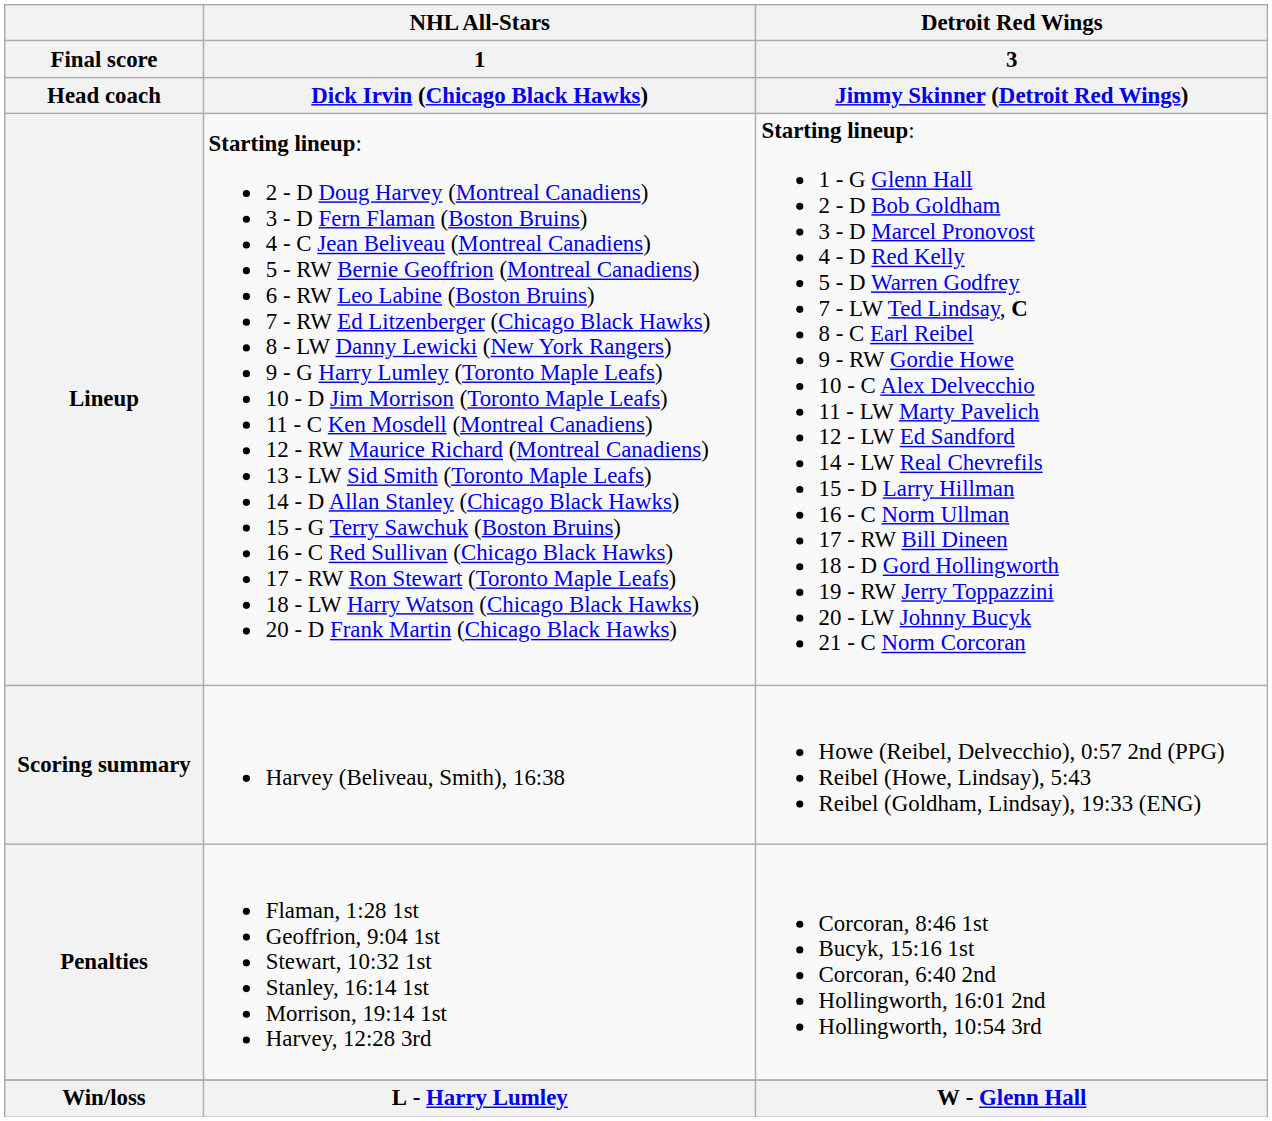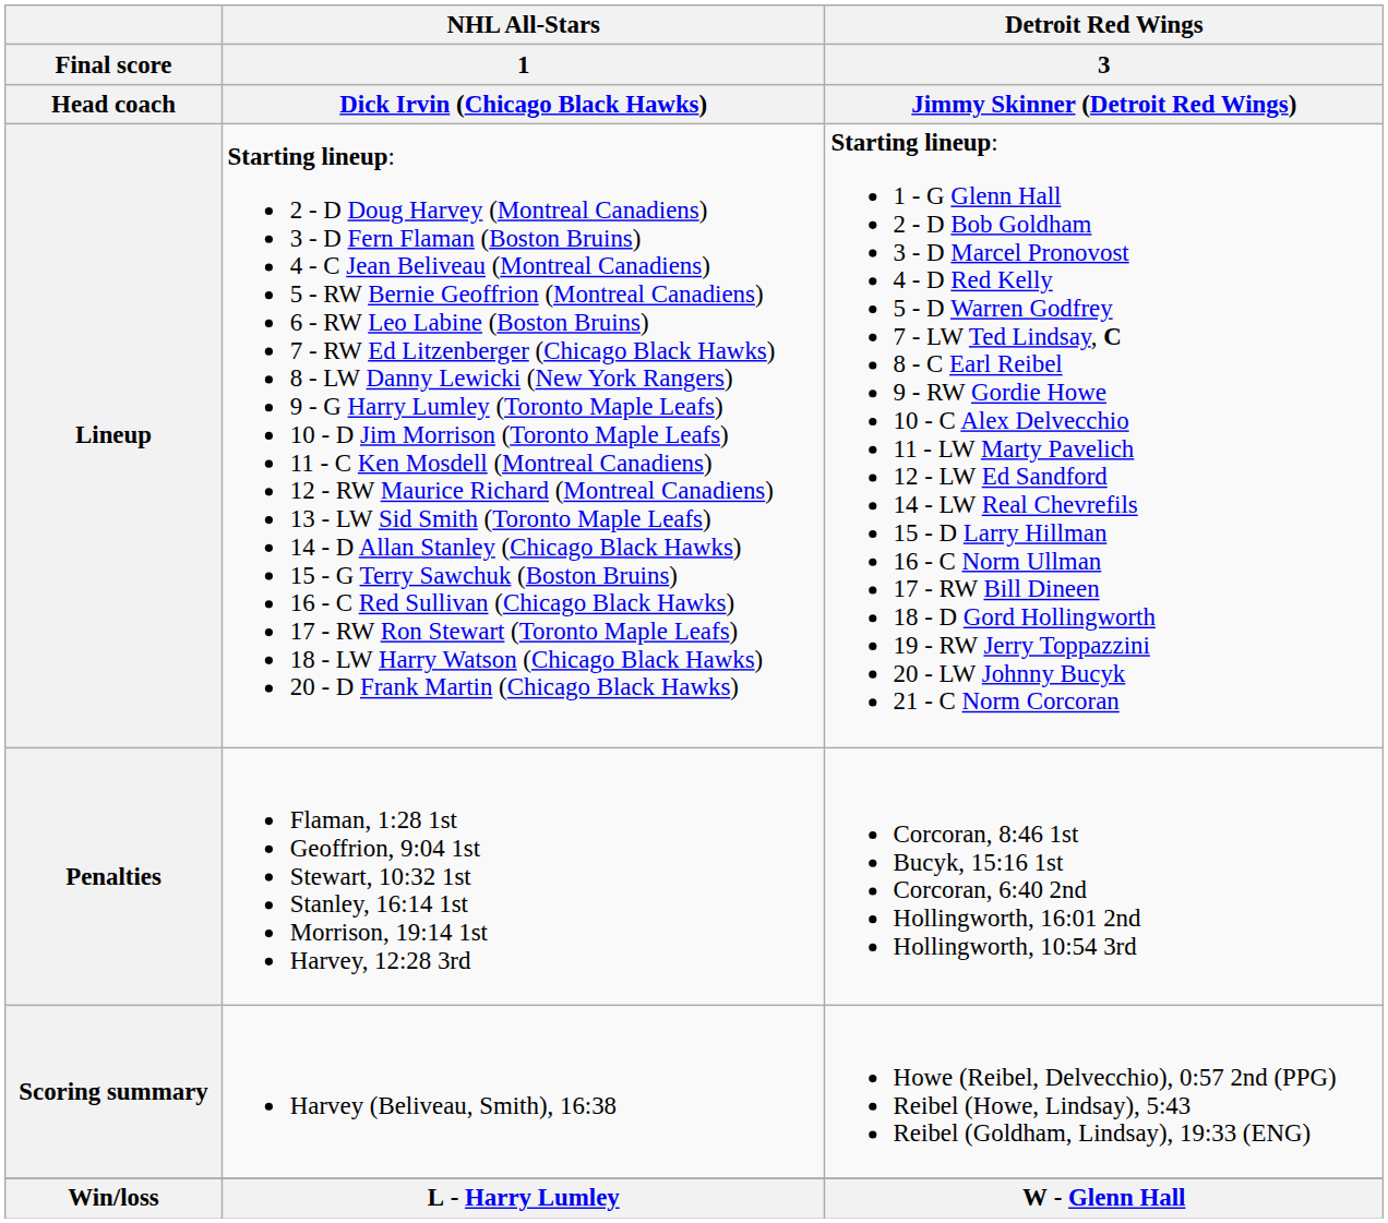rows swapped: Scoring summary <-> Penalties
